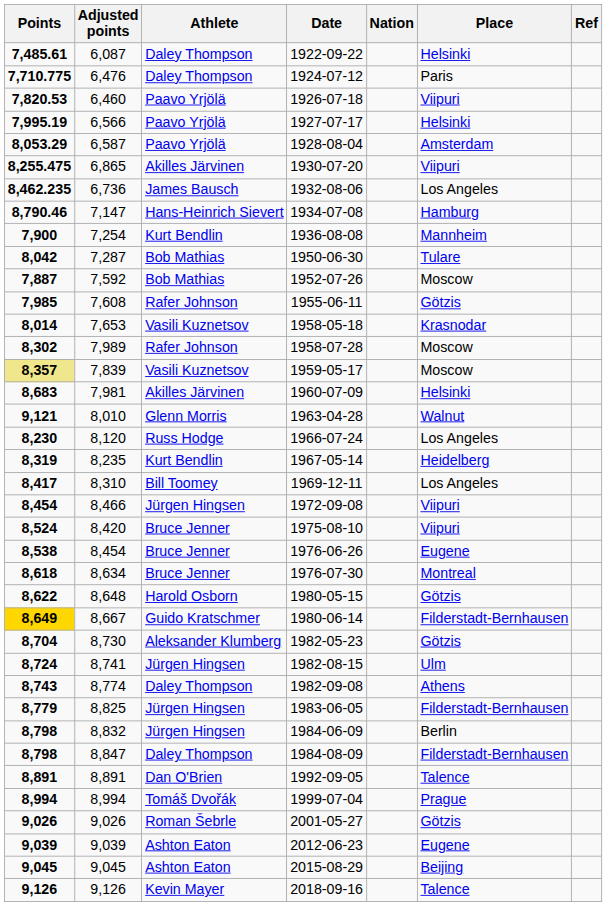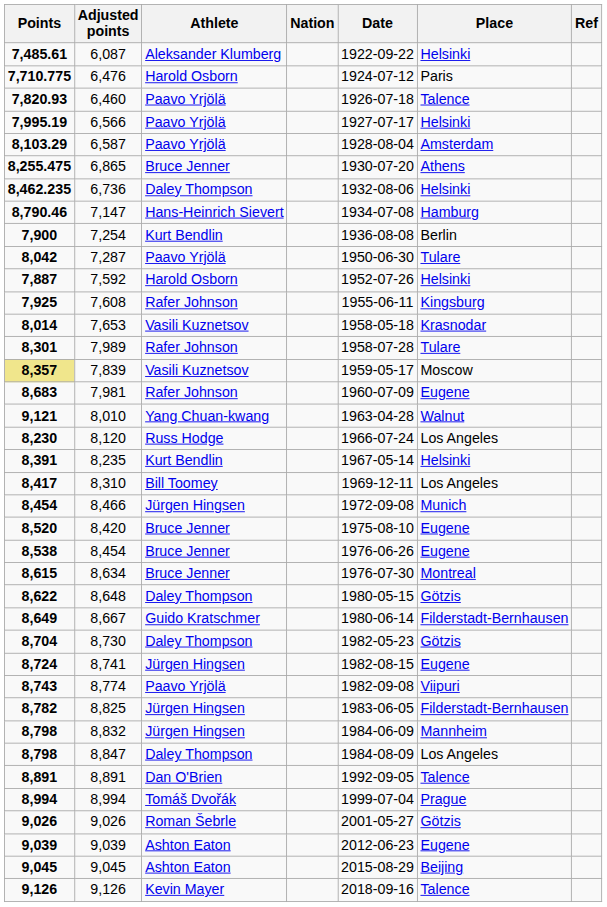columns swapped: Nation <-> Date
6,087 | Athlete: Daley Thompson -> Aleksander Klumberg
6,476 | Athlete: Daley Thompson -> Harold Osborn
6,460 | Points: 7,820.53 -> 7,820.93
6,460 | Place: Viipuri -> Talence
6,587 | Points: 8,053.29 -> 8,103.29
6,865 | Athlete: Akilles Järvinen -> Bruce Jenner
6,865 | Place: Viipuri -> Athens
6,736 | Athlete: James Bausch -> Daley Thompson
6,736 | Place: Los Angeles -> Helsinki
7,254 | Place: Mannheim -> Berlin
7,287 | Athlete: Bob Mathias -> Paavo Yrjölä
7,592 | Athlete: Bob Mathias -> Harold Osborn
7,592 | Place: Moscow -> Helsinki
7,608 | Points: 7,985 -> 7,925
7,608 | Place: Götzis -> Kingsburg
7,989 | Points: 8,302 -> 8,301
7,989 | Place: Moscow -> Tulare
7,981 | Athlete: Akilles Järvinen -> Rafer Johnson
7,981 | Place: Helsinki -> Eugene
8,010 | Athlete: Glenn Morris -> Yang Chuan-kwang
8,235 | Points: 8,319 -> 8,391
8,235 | Place: Heidelberg -> Helsinki
8,466 | Place: Viipuri -> Munich
8,420 | Points: 8,524 -> 8,520
8,420 | Place: Viipuri -> Eugene
8,634 | Points: 8,618 -> 8,615
8,648 | Athlete: Harold Osborn -> Daley Thompson
8,667 | Points: gold background -> no background
8,730 | Athlete: Aleksander Klumberg -> Daley Thompson
8,741 | Place: Ulm -> Eugene
8,774 | Athlete: Daley Thompson -> Paavo Yrjölä
8,774 | Place: Athens -> Viipuri
8,825 | Points: 8,779 -> 8,782
8,832 | Place: Berlin -> Mannheim
8,847 | Place: Filderstadt-Bernhausen -> Los Angeles
